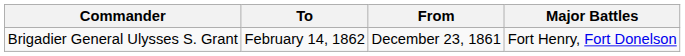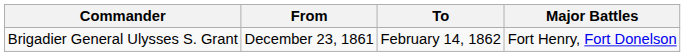columns swapped: From <-> To
